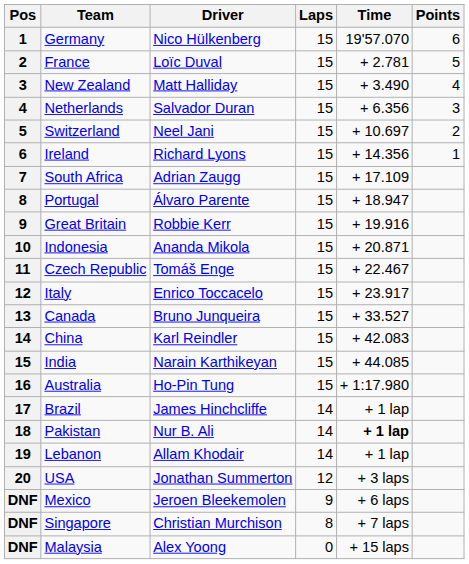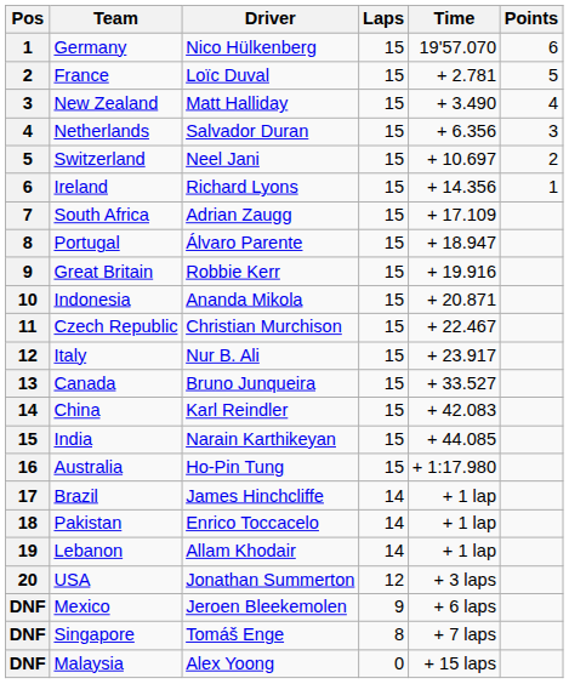Czech Republic | Driver: Tomáš Enge -> Christian Murchison
Italy | Driver: Enrico Toccacelo -> Nur B. Ali
Pakistan | Driver: Nur B. Ali -> Enrico Toccacelo
Pakistan | Time: bold -> normal
Singapore | Driver: Christian Murchison -> Tomáš Enge
